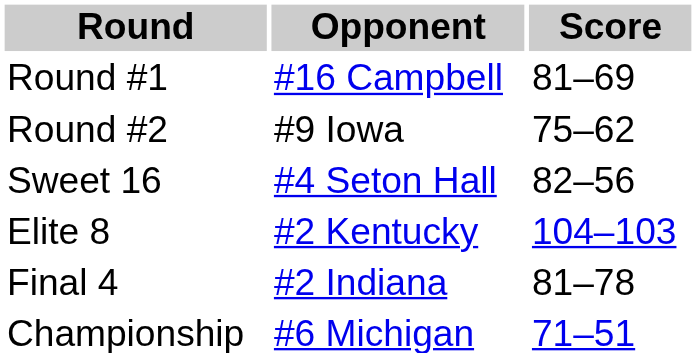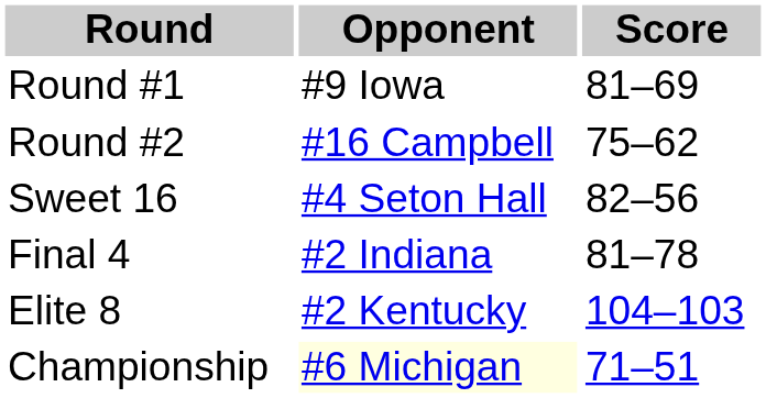Round #1 | Opponent: #16 Campbell -> #9 Iowa
Round #2 | Opponent: #9 Iowa -> #16 Campbell
rows swapped: Elite 8 <-> Final 4
Championship | Opponent: no background -> lightyellow background
